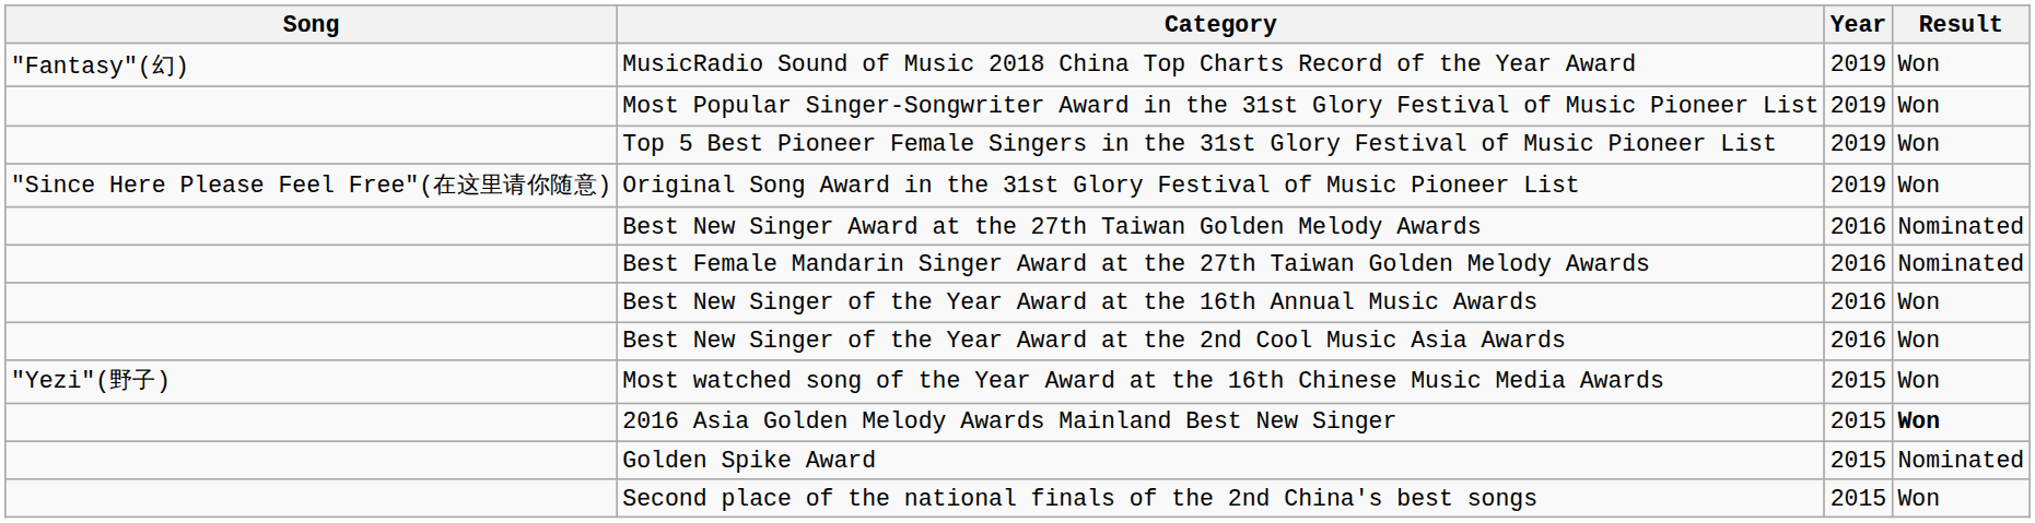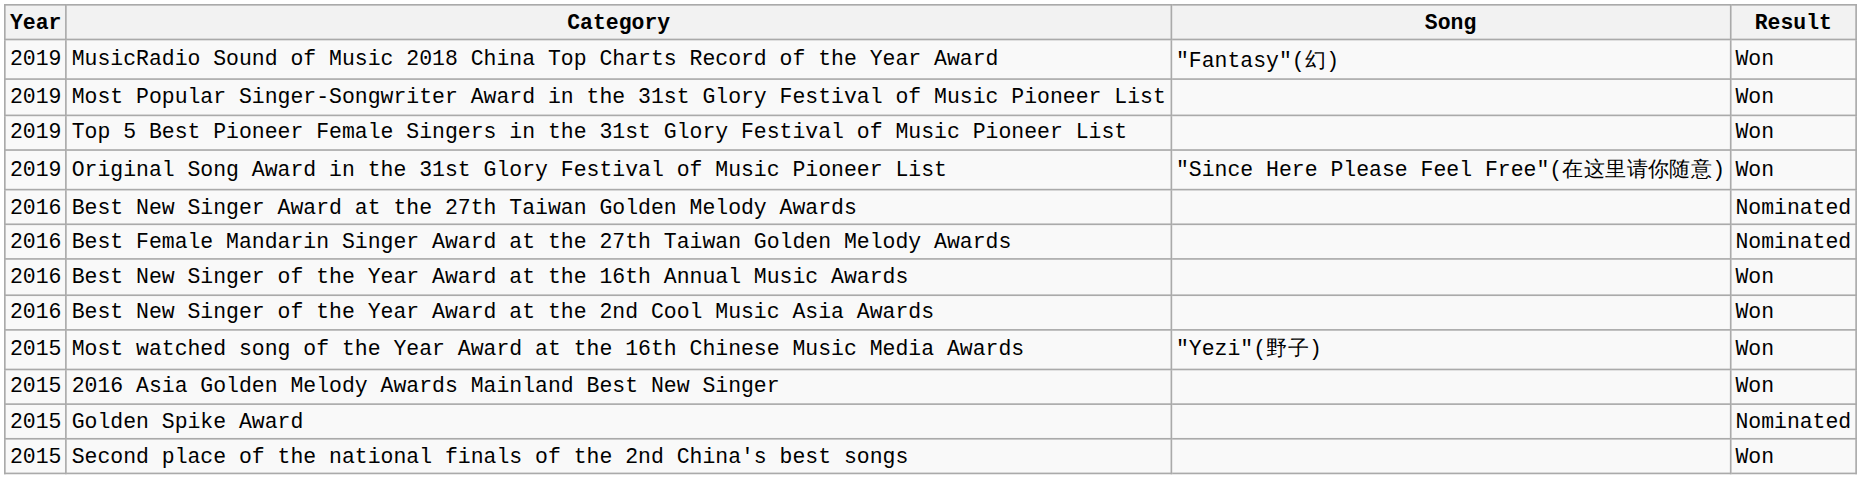columns swapped: Year <-> Song
2016 Asia Golden Melody Awards Mainland Best New Singer | Result: bold -> normal
